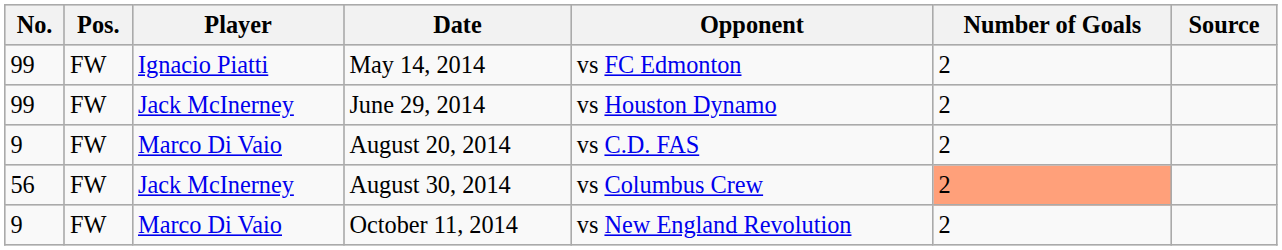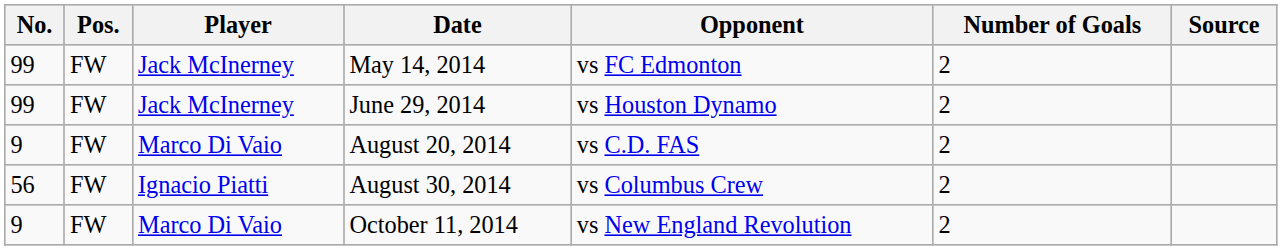May 14, 2014 | Player: Ignacio Piatti -> Jack McInerney
August 30, 2014 | Player: Jack McInerney -> Ignacio Piatti
August 30, 2014 | Number of Goals: lightsalmon background -> no background
